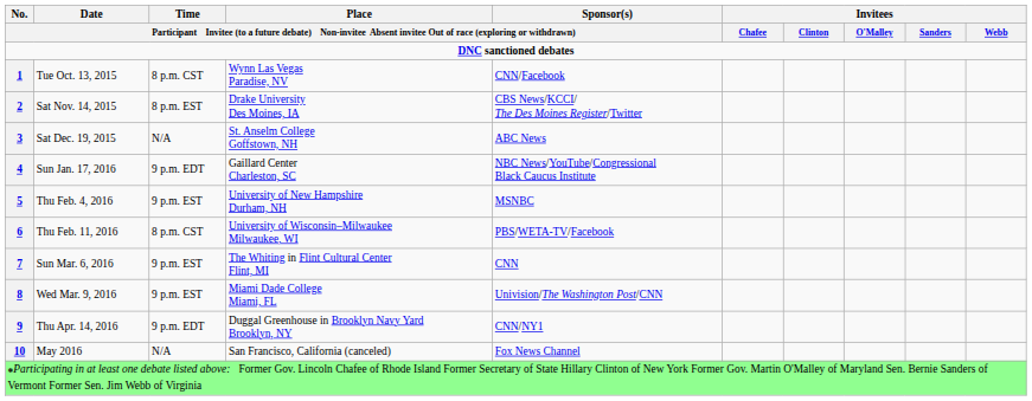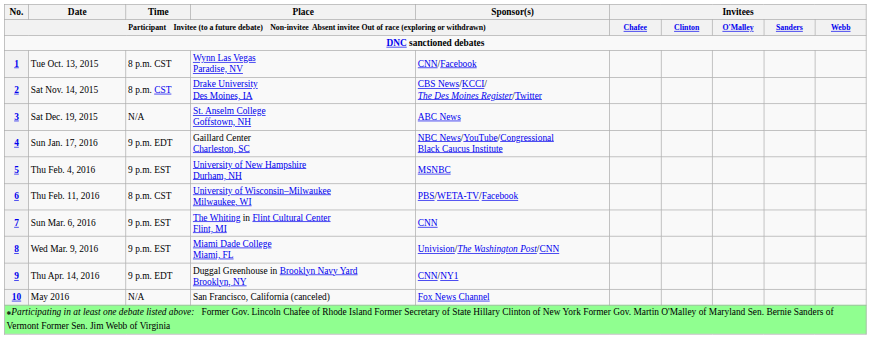Sat Nov. 14, 2015 | column 3: 8 p.m. EST -> 8 p.m. CST
